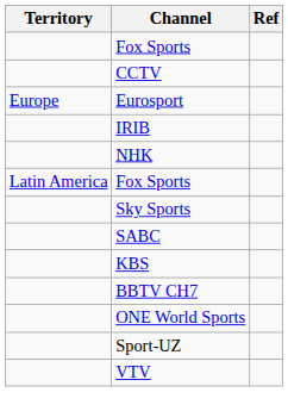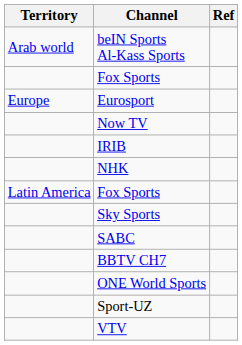+ row: Arab world | beIN Sports Al-Kass Sports
- row: CCTV
+ row: Now TV
- row: KBS
